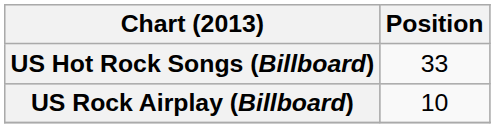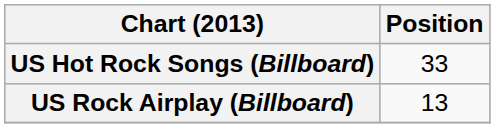US Rock Airplay (Billboard) | Position: 10 -> 13
